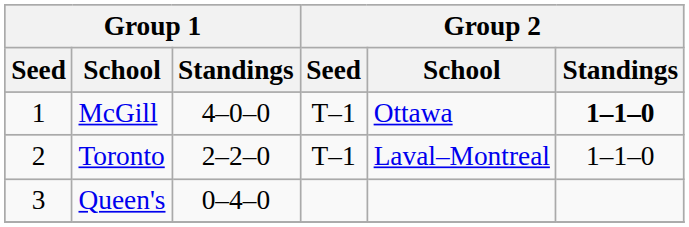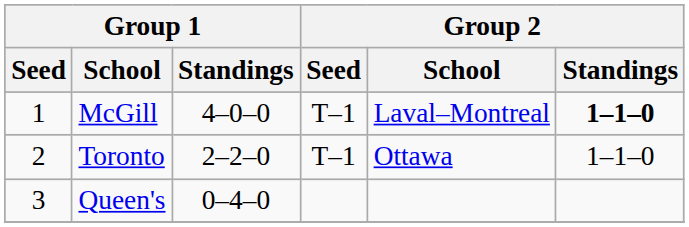McGill | Group 2 / School: Ottawa -> Laval–Montreal
Toronto | Group 2 / School: Laval–Montreal -> Ottawa
